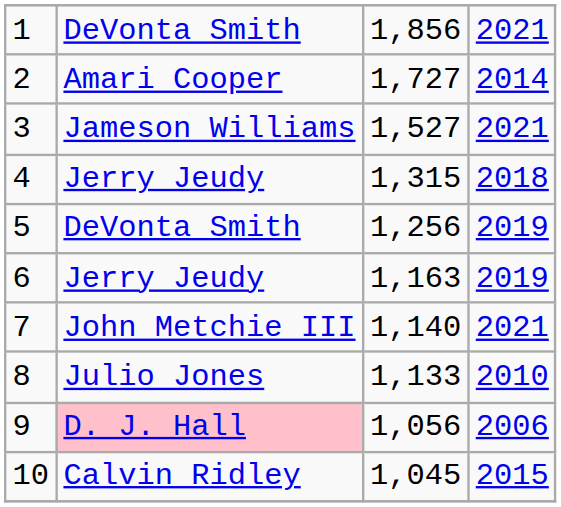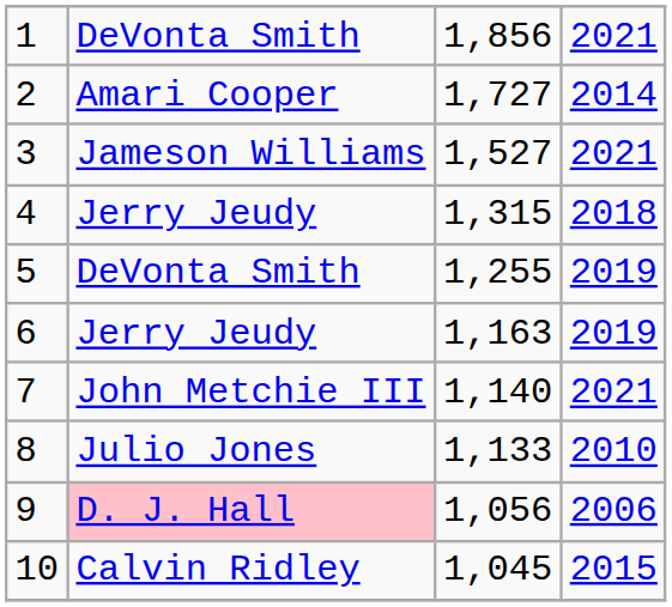5 | column 3: 1,256 -> 1,255
